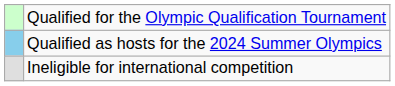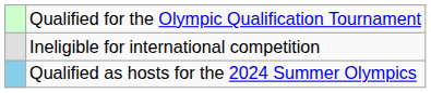rows swapped: Qualified as hosts for the 2024 Summer Olympics <-> Ineligible for international competition
